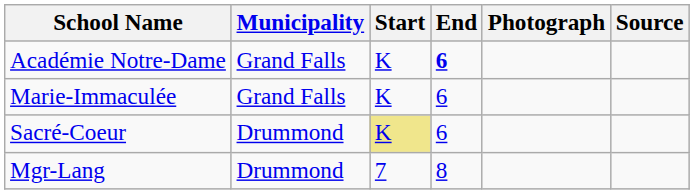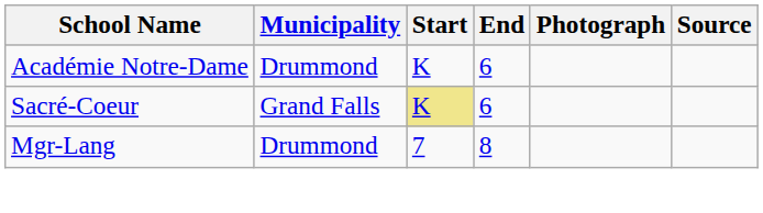Académie Notre-Dame | Municipality: Grand Falls -> Drummond
Académie Notre-Dame | End: bold -> normal
- row: Marie-Immaculée | Grand Falls | K | 6
Sacré-Coeur | Municipality: Drummond -> Grand Falls
